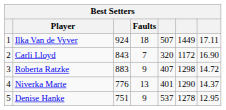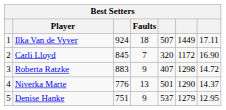Carli Lloyd | column 3: 843 -> 845
Niverka Marte | column 5: 401 -> 501
Denise Hanke | column 6: 1278 -> 1279
